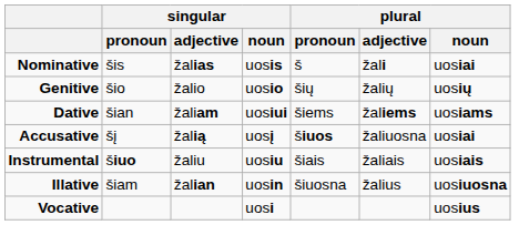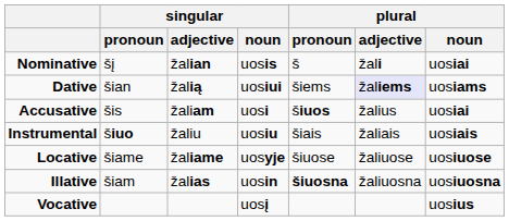Nominative | singular / pronoun: šis -> šį
Nominative | singular / adjective: žalias -> žalian
- row: Genitive | šio | žalio | uosio | šių | žalių | uosių
Dative | singular / adjective: žaliam -> žalią
Dative | plural / adjective: no background -> lavender background
Accusative | singular / pronoun: šį -> šis
Accusative | singular / adjective: žalią -> žaliam
Accusative | singular / noun: uosį -> uosi
Accusative | plural / adjective: žaliuosna -> žalius
+ row: Locative | šiame | žaliame | uosyje | šiuose | žaliuose | uosiuose
Illative | singular / adjective: žalian -> žalias
Illative | plural / pronoun: normal -> bold
Illative | plural / adjective: žalius -> žaliuosna
Vocative | singular / noun: uosi -> uosį
